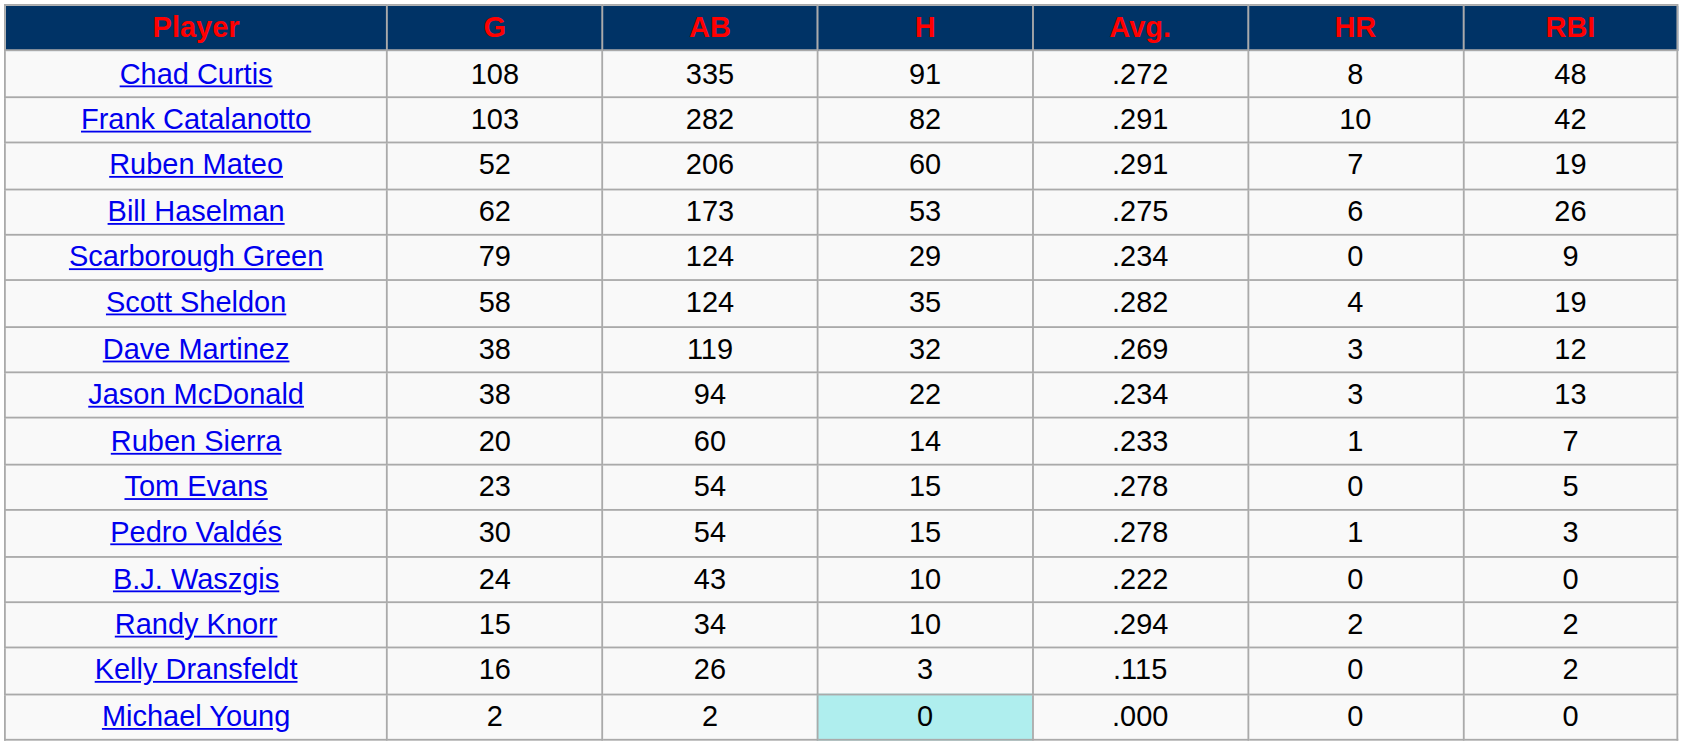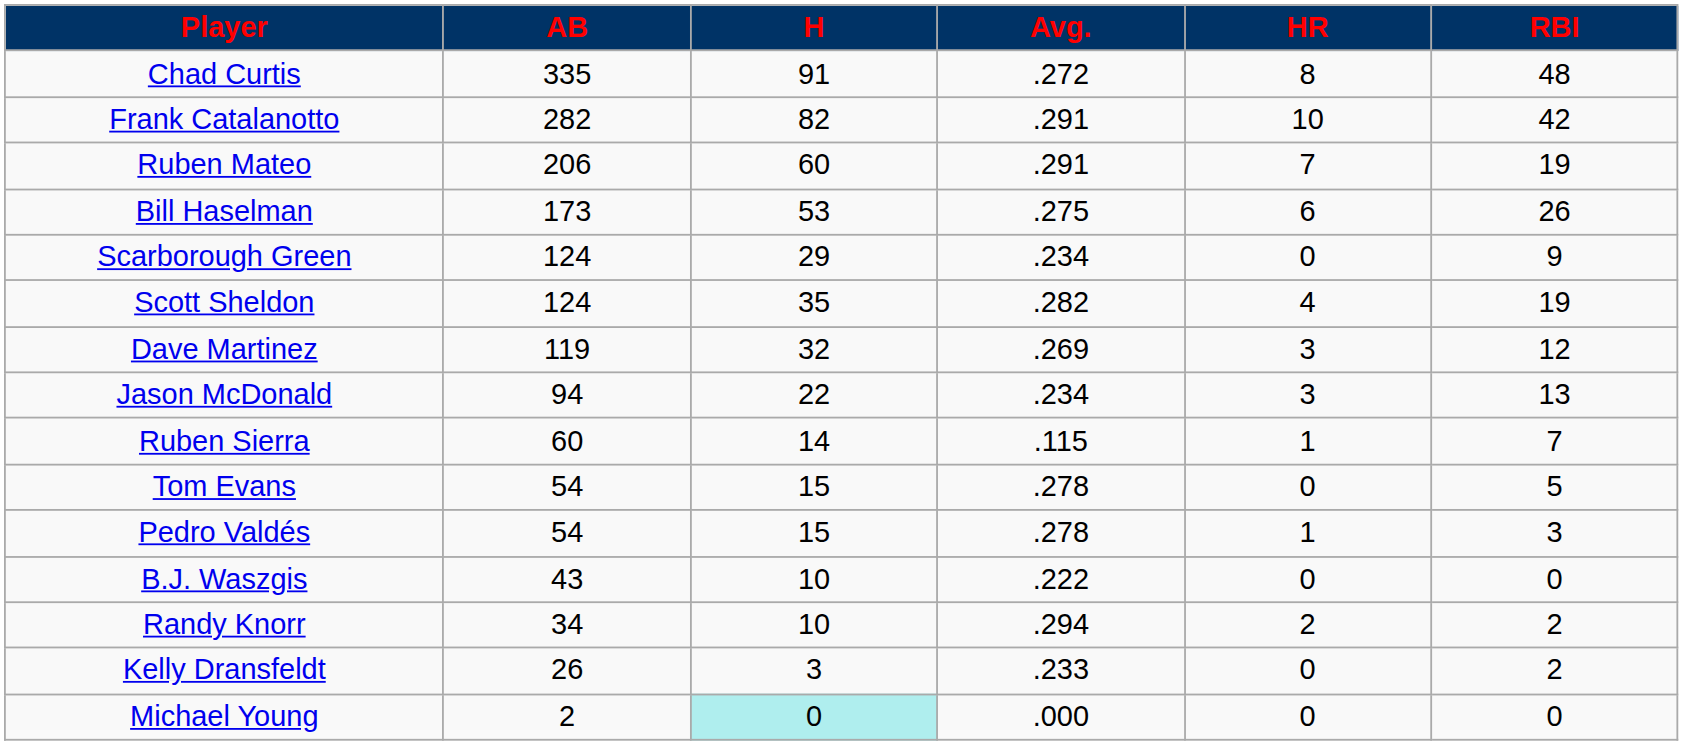- column: G | 108 | 103 | 52 | 62 | 79 | 58 | 38 | 38 | 20 | 23 | 30 | 24 | 15 | 16 | 2
Ruben Sierra | Avg.: .233 -> .115
Kelly Dransfeldt | Avg.: .115 -> .233
